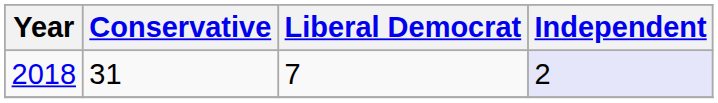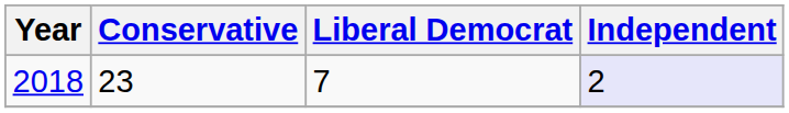2018 | Conservative: 31 -> 23
